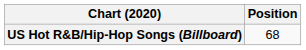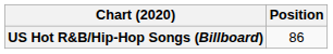US Hot R&B/Hip-Hop Songs (Billboard) | Position: 68 -> 86
